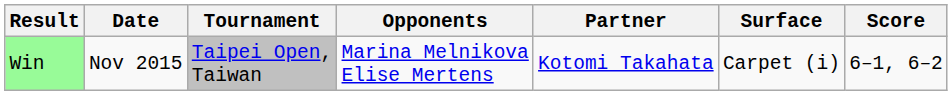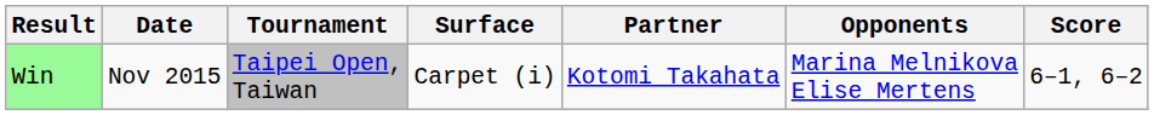columns swapped: Surface <-> Opponents
